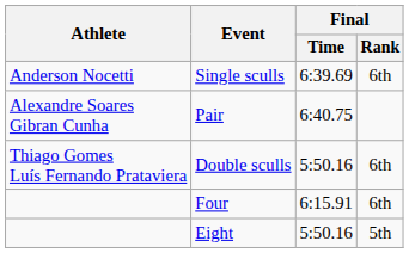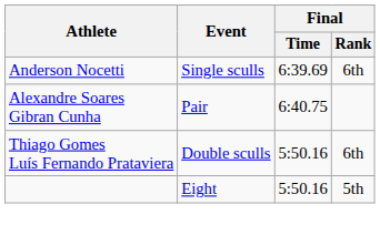- row: Four | 6:15.91 | 6th
